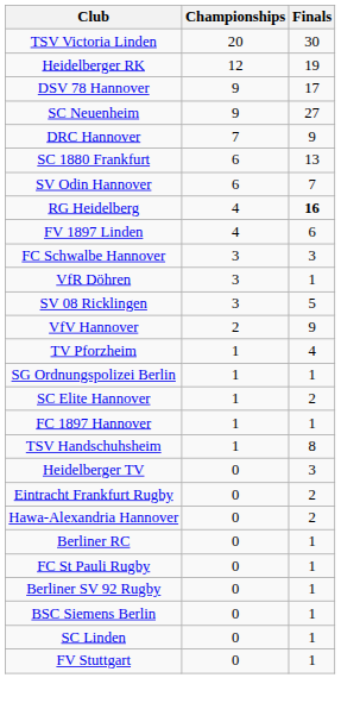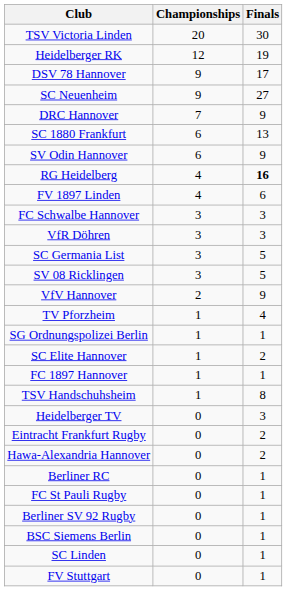SV Odin Hannover | Finals: 7 -> 9
VfR Döhren | Finals: 1 -> 3
+ row: SC Germania List | 3 | 5
